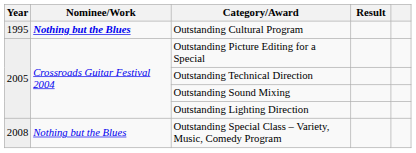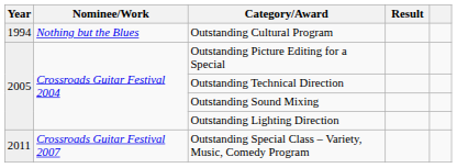Outstanding Cultural Program | Year: 1995 -> 1994
Outstanding Cultural Program | Nominee/Work: bold -> normal
Outstanding Special Class – Variety, Music, Comedy Program | Year: 2008 -> 2011
Outstanding Special Class – Variety, Music, Comedy Program | Nominee/Work: Nothing but the Blues -> Crossroads Guitar Festival 2007
